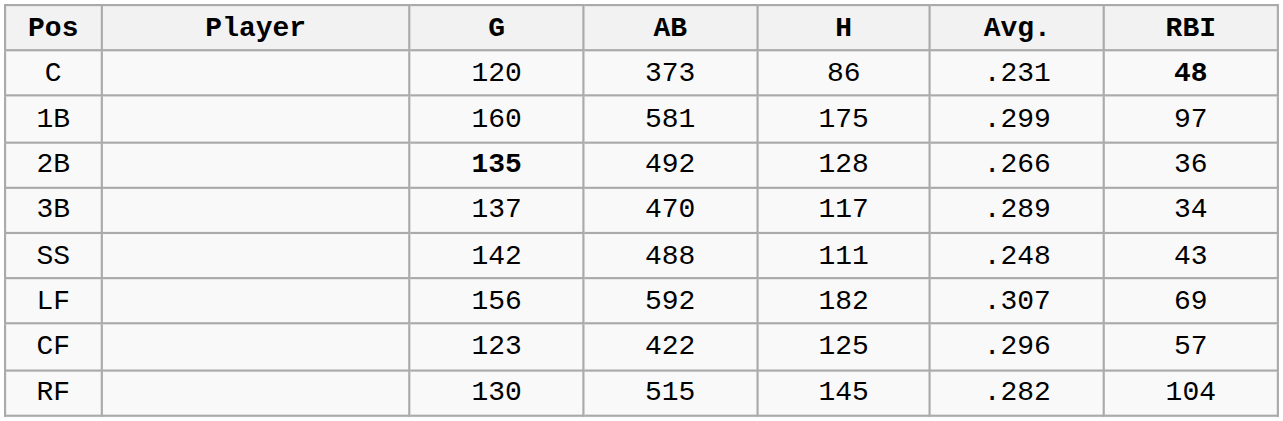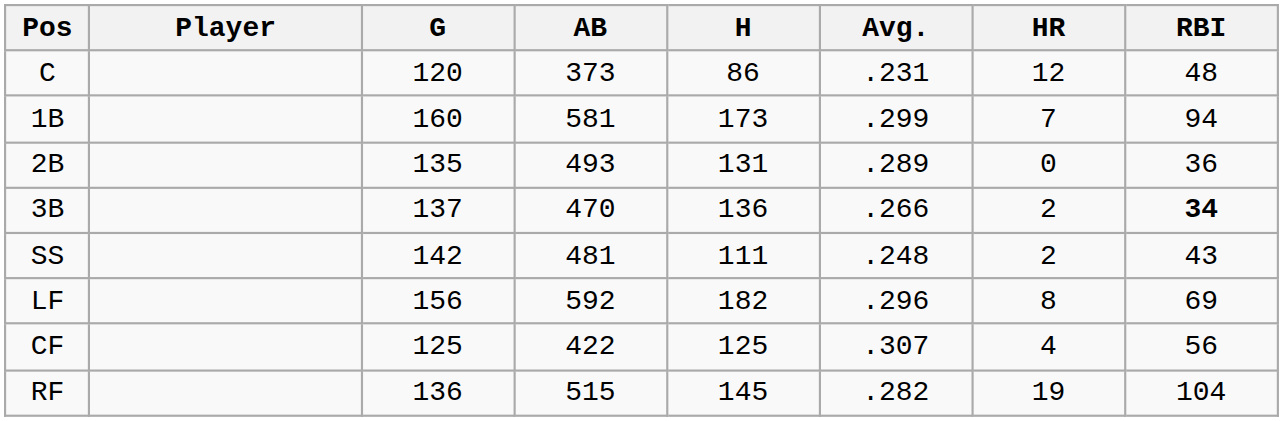+ column: HR | 12 | 7 | 0 | 2 | 2 | 8 | 4 | 19
C | RBI: bold -> normal
1B | H: 175 -> 173
1B | RBI: 97 -> 94
2B | G: bold -> normal
2B | AB: 492 -> 493
2B | H: 128 -> 131
2B | Avg.: .266 -> .289
3B | H: 117 -> 136
3B | Avg.: .289 -> .266
3B | RBI: normal -> bold
SS | AB: 488 -> 481
LF | Avg.: .307 -> .296
CF | G: 123 -> 125
CF | Avg.: .296 -> .307
CF | RBI: 57 -> 56
RF | G: 130 -> 136
